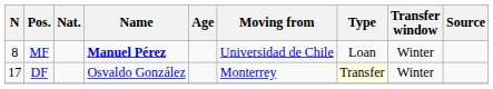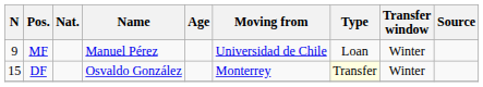MF | N: 8 -> 9
MF | Name: bold -> normal
DF | N: 17 -> 15
